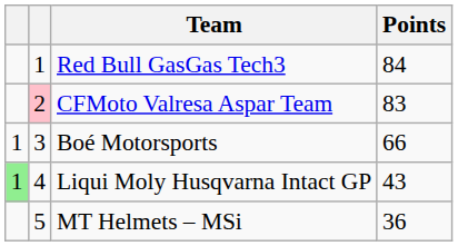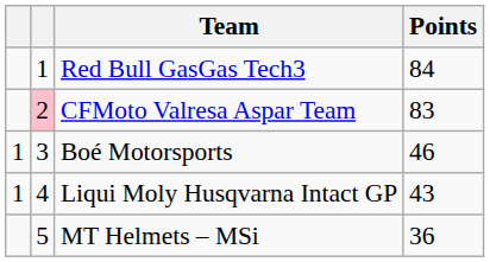Boé Motorsports | Points: 66 -> 46
Liqui Moly Husqvarna Intact GP | column 1: lightgreen background -> no background
